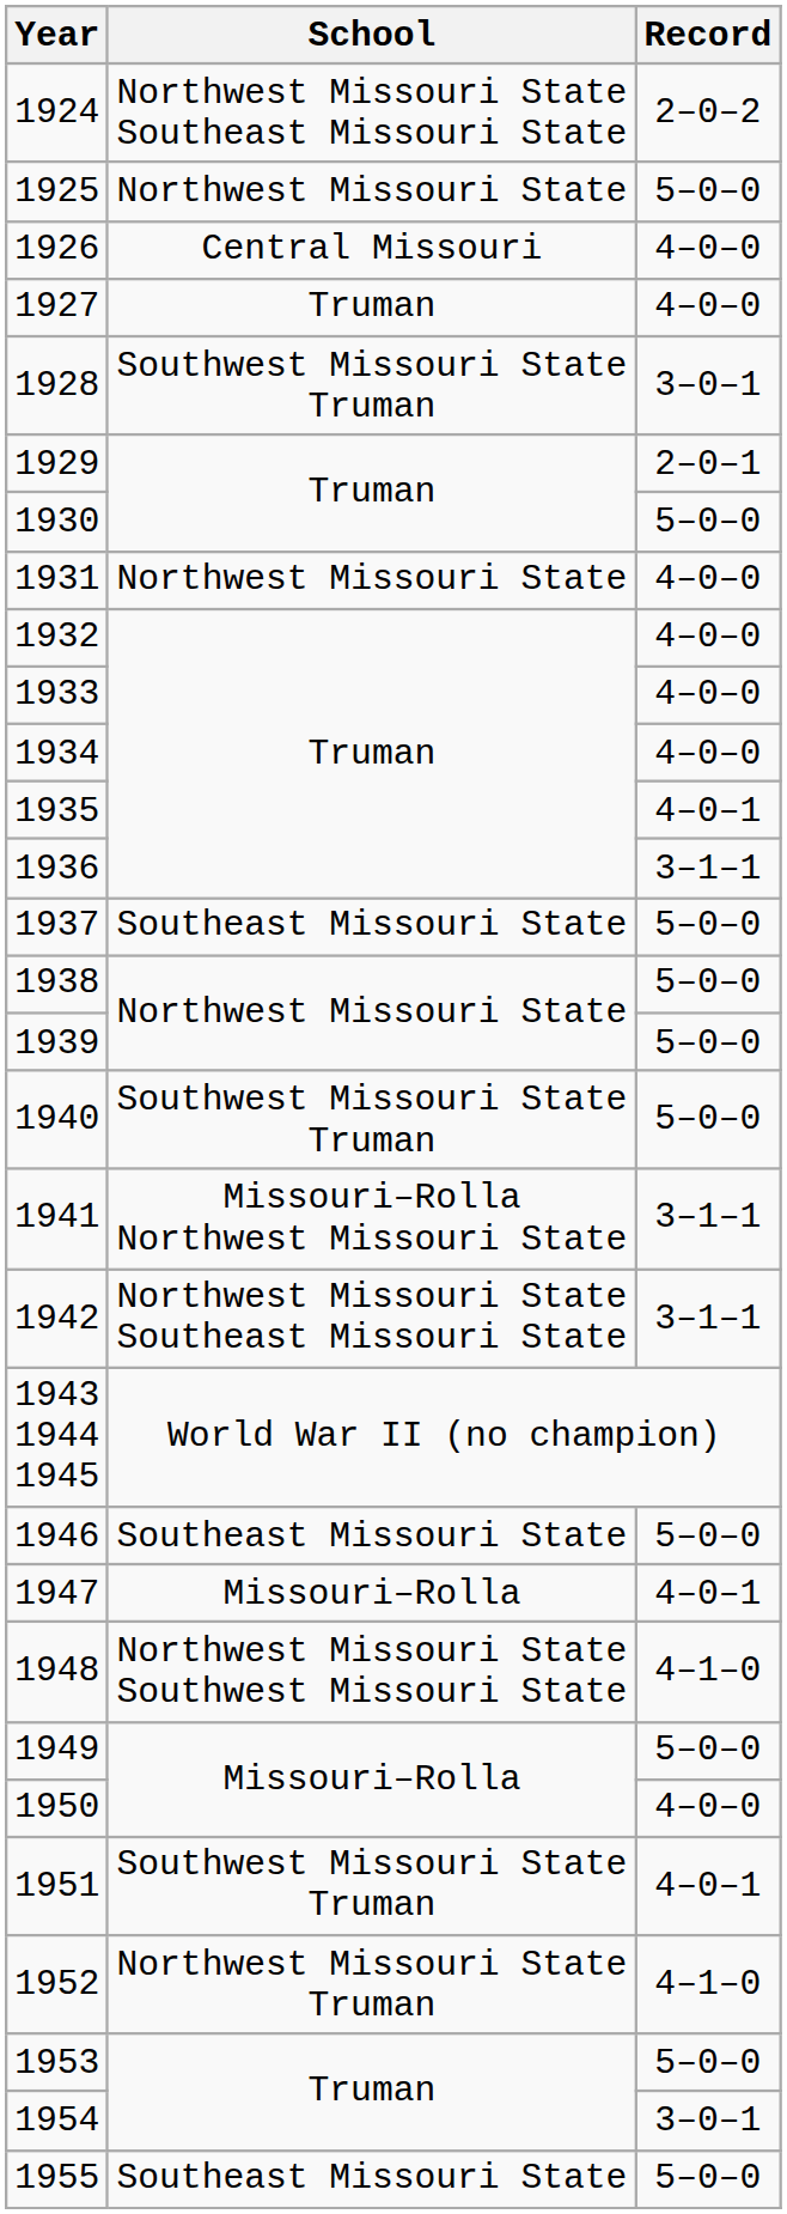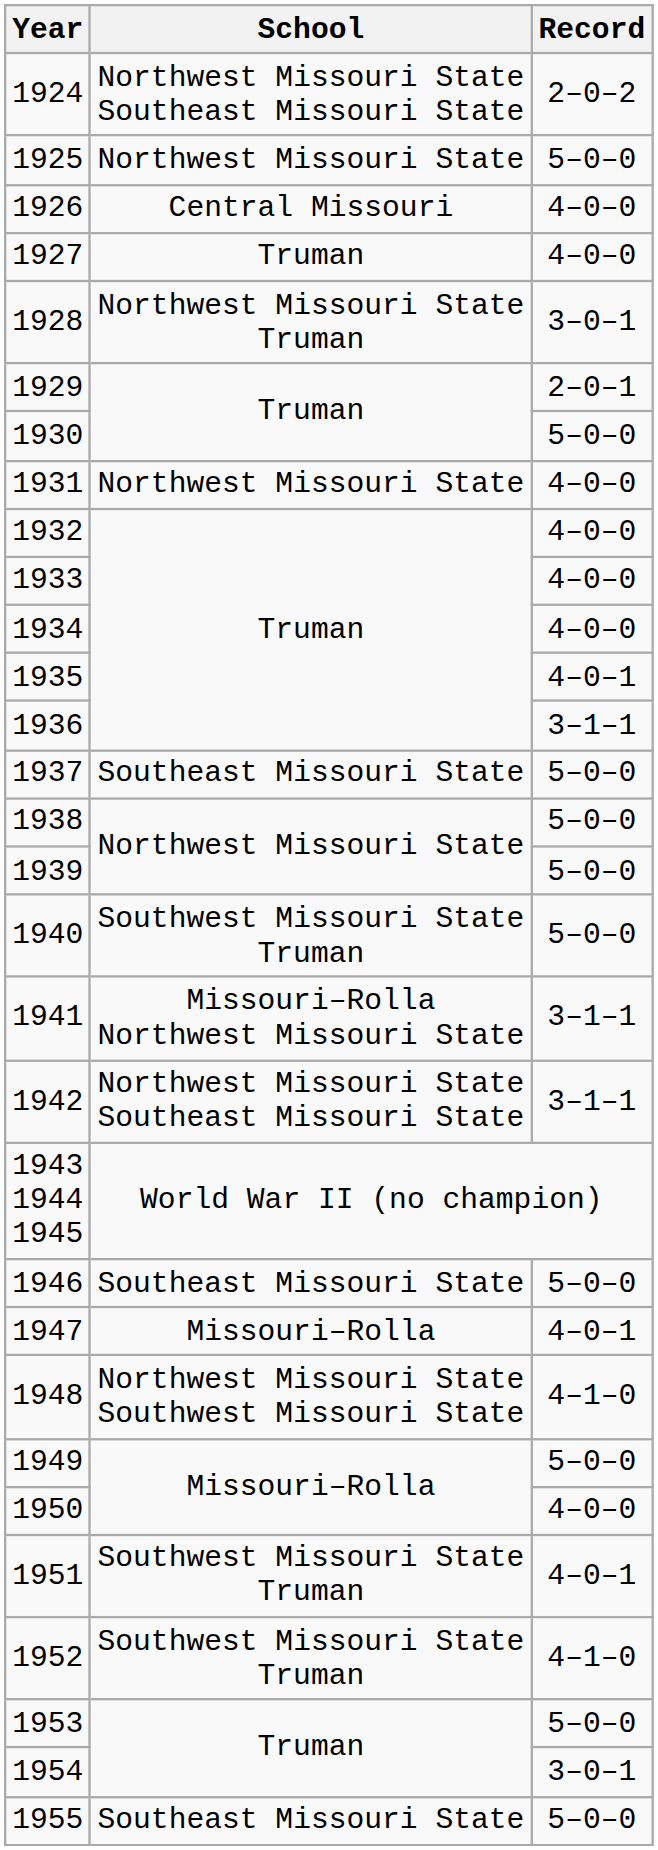1928 | School: Southwest Missouri State Truman -> Northwest Missouri State Truman
1952 | School: Northwest Missouri State Truman -> Southwest Missouri State Truman
